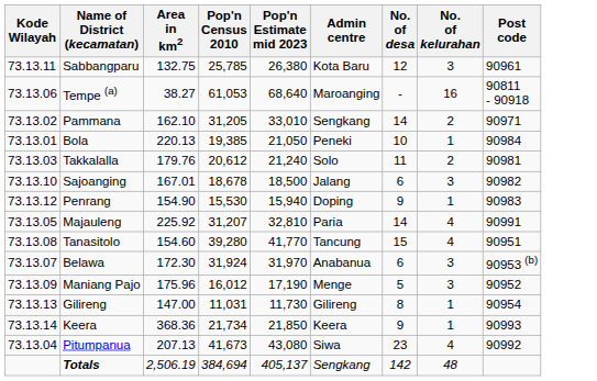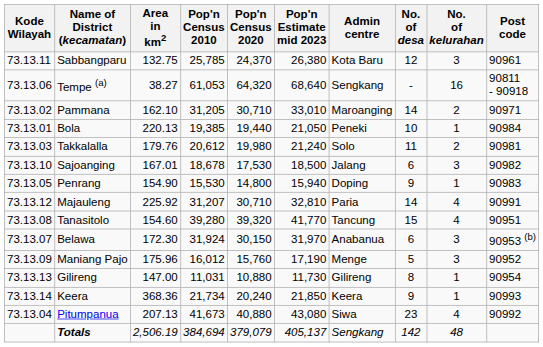+ column: Pop'n Census 2020 | 24,370 | 64,320 | 30,710 | 19,440 | 19,980 | 17,530 | 14,800 | 30,710 | 39,320 | 30,150 | 15,760 | 10,880 | 20,240 | 40,880 | 379,079
Tempe (a) | Admin centre: Maroanging -> Sengkang
Pammana | Admin centre: Sengkang -> Maroanging
Penrang | Kode Wilayah: 73.13.12 -> 73.13.05
Majauleng | Kode Wilayah: 73.13.05 -> 73.13.12
